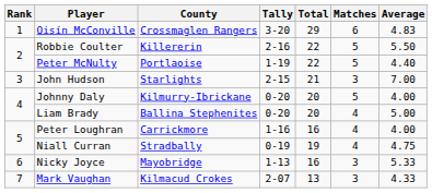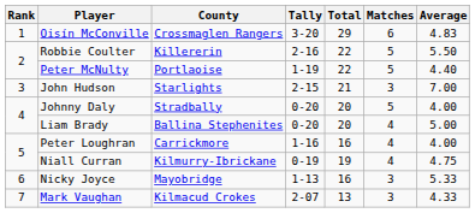Johnny Daly | County: Kilmurry-Ibrickane -> Stradbally
Niall Curran | County: Stradbally -> Kilmurry-Ibrickane
